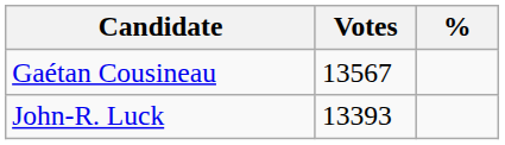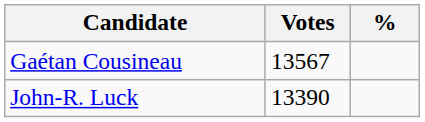John-R. Luck | Votes: 13393 -> 13390
